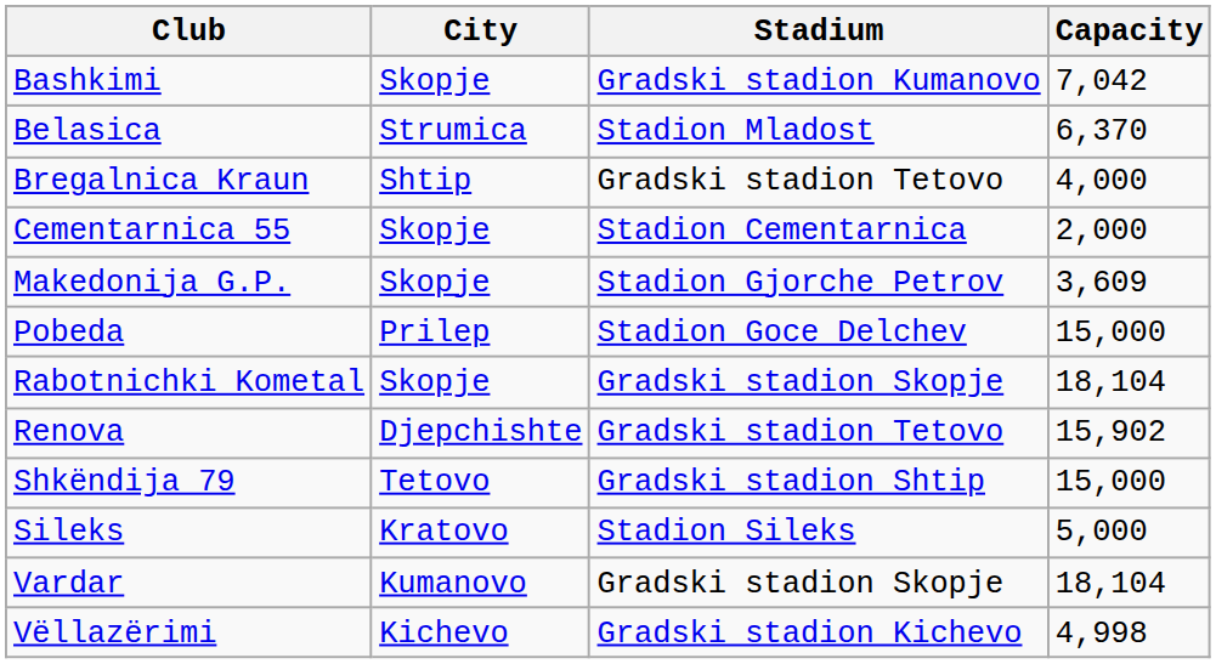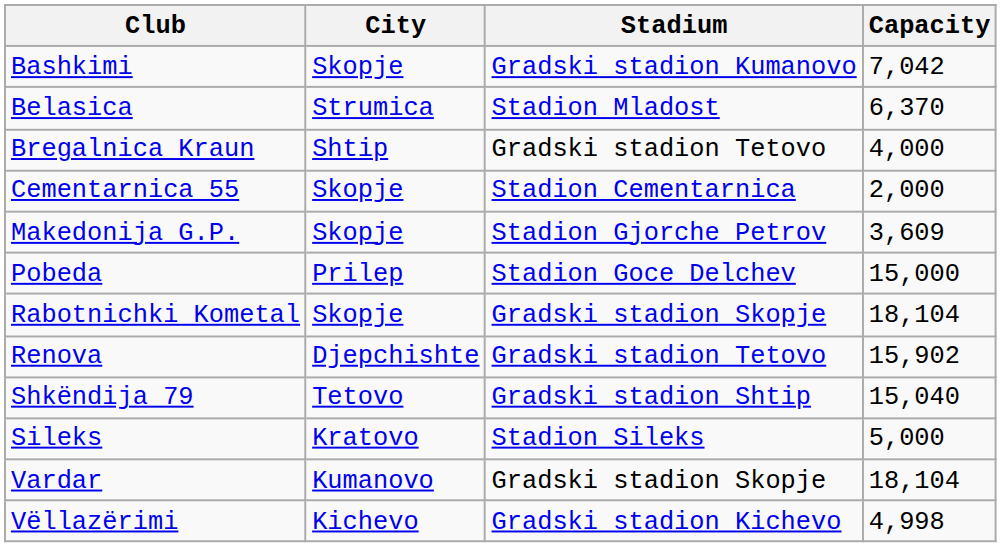Shkëndija 79 | Capacity: 15,000 -> 15,040
